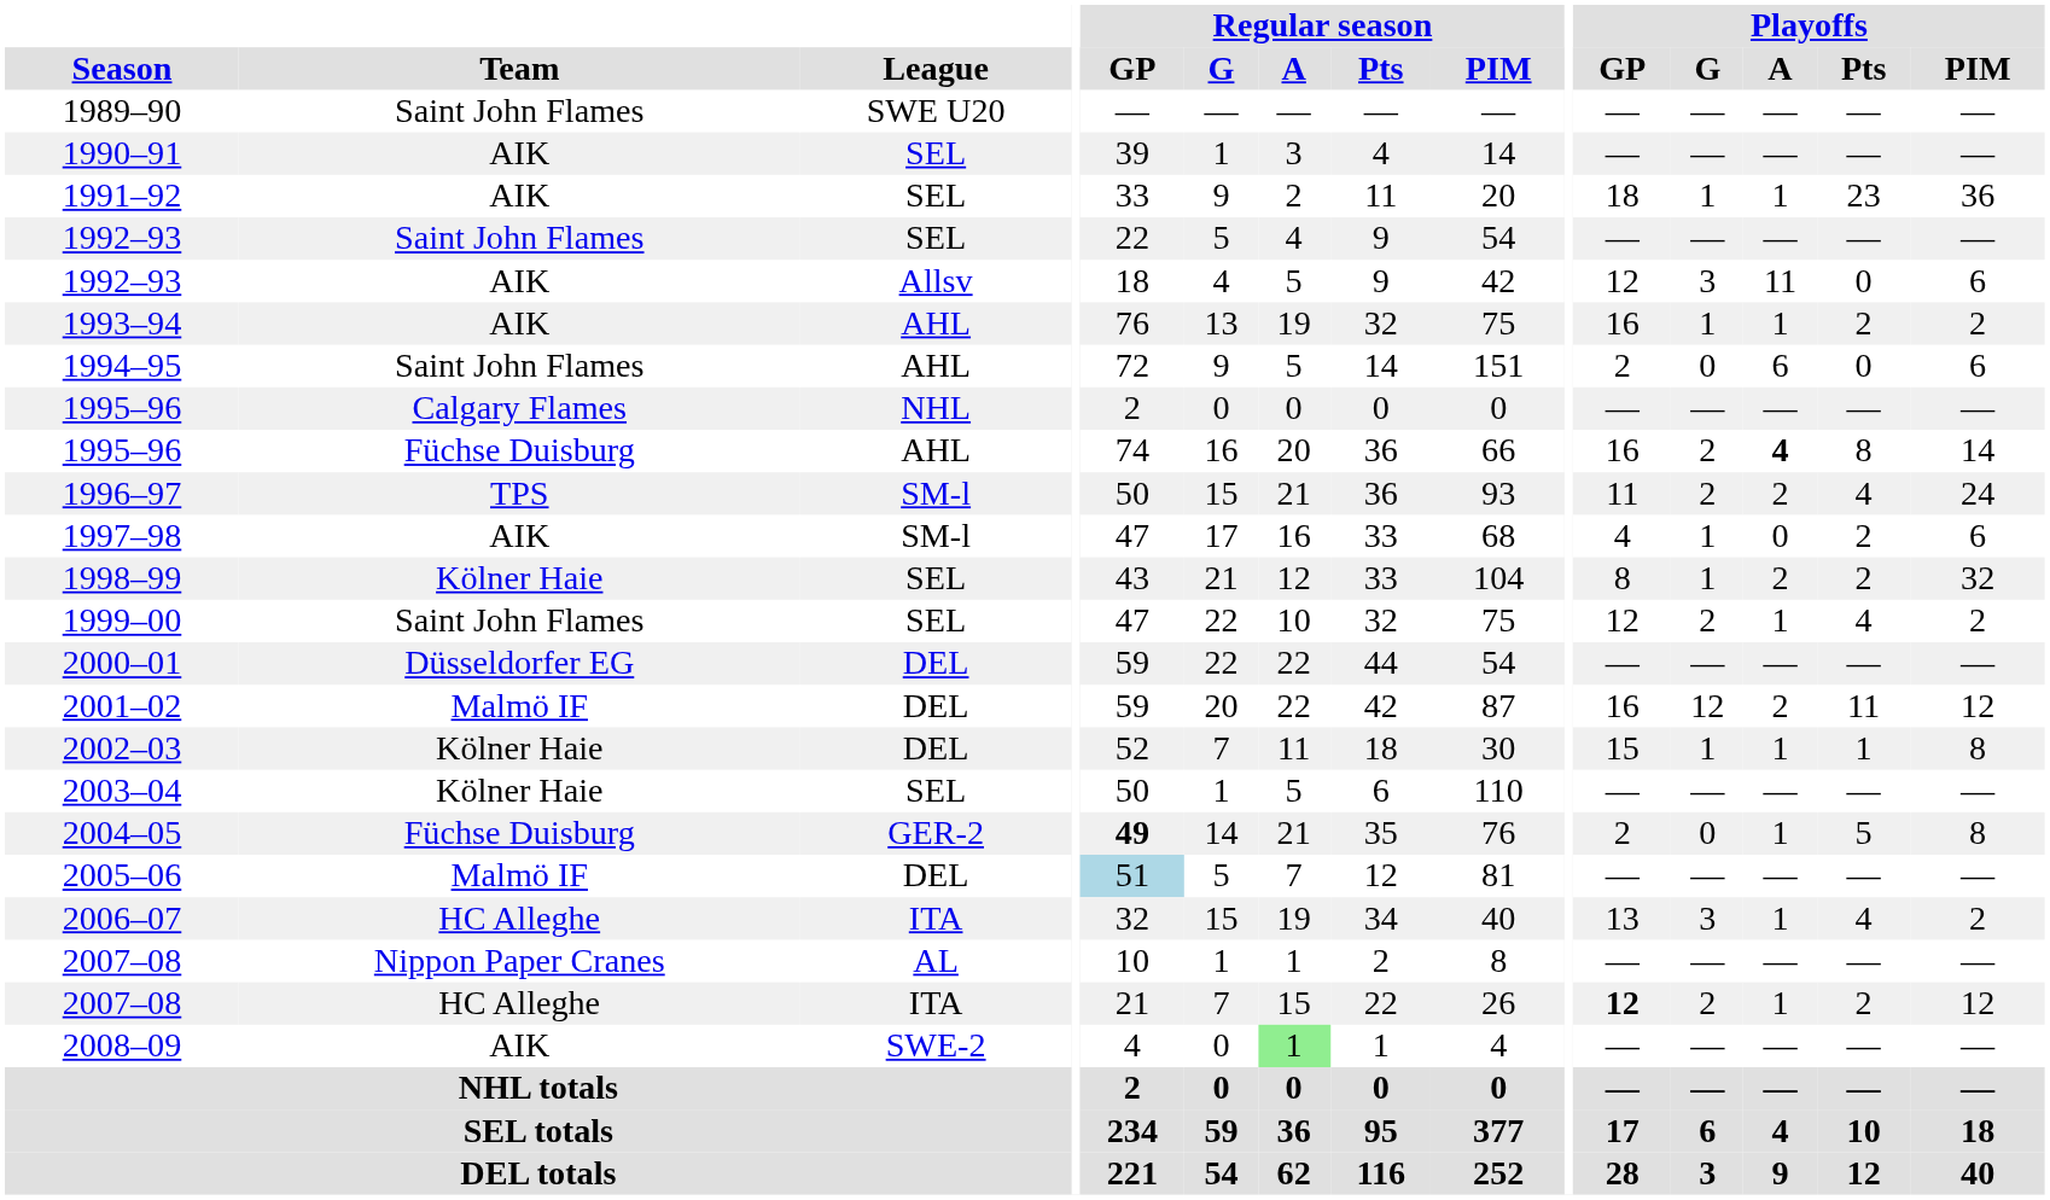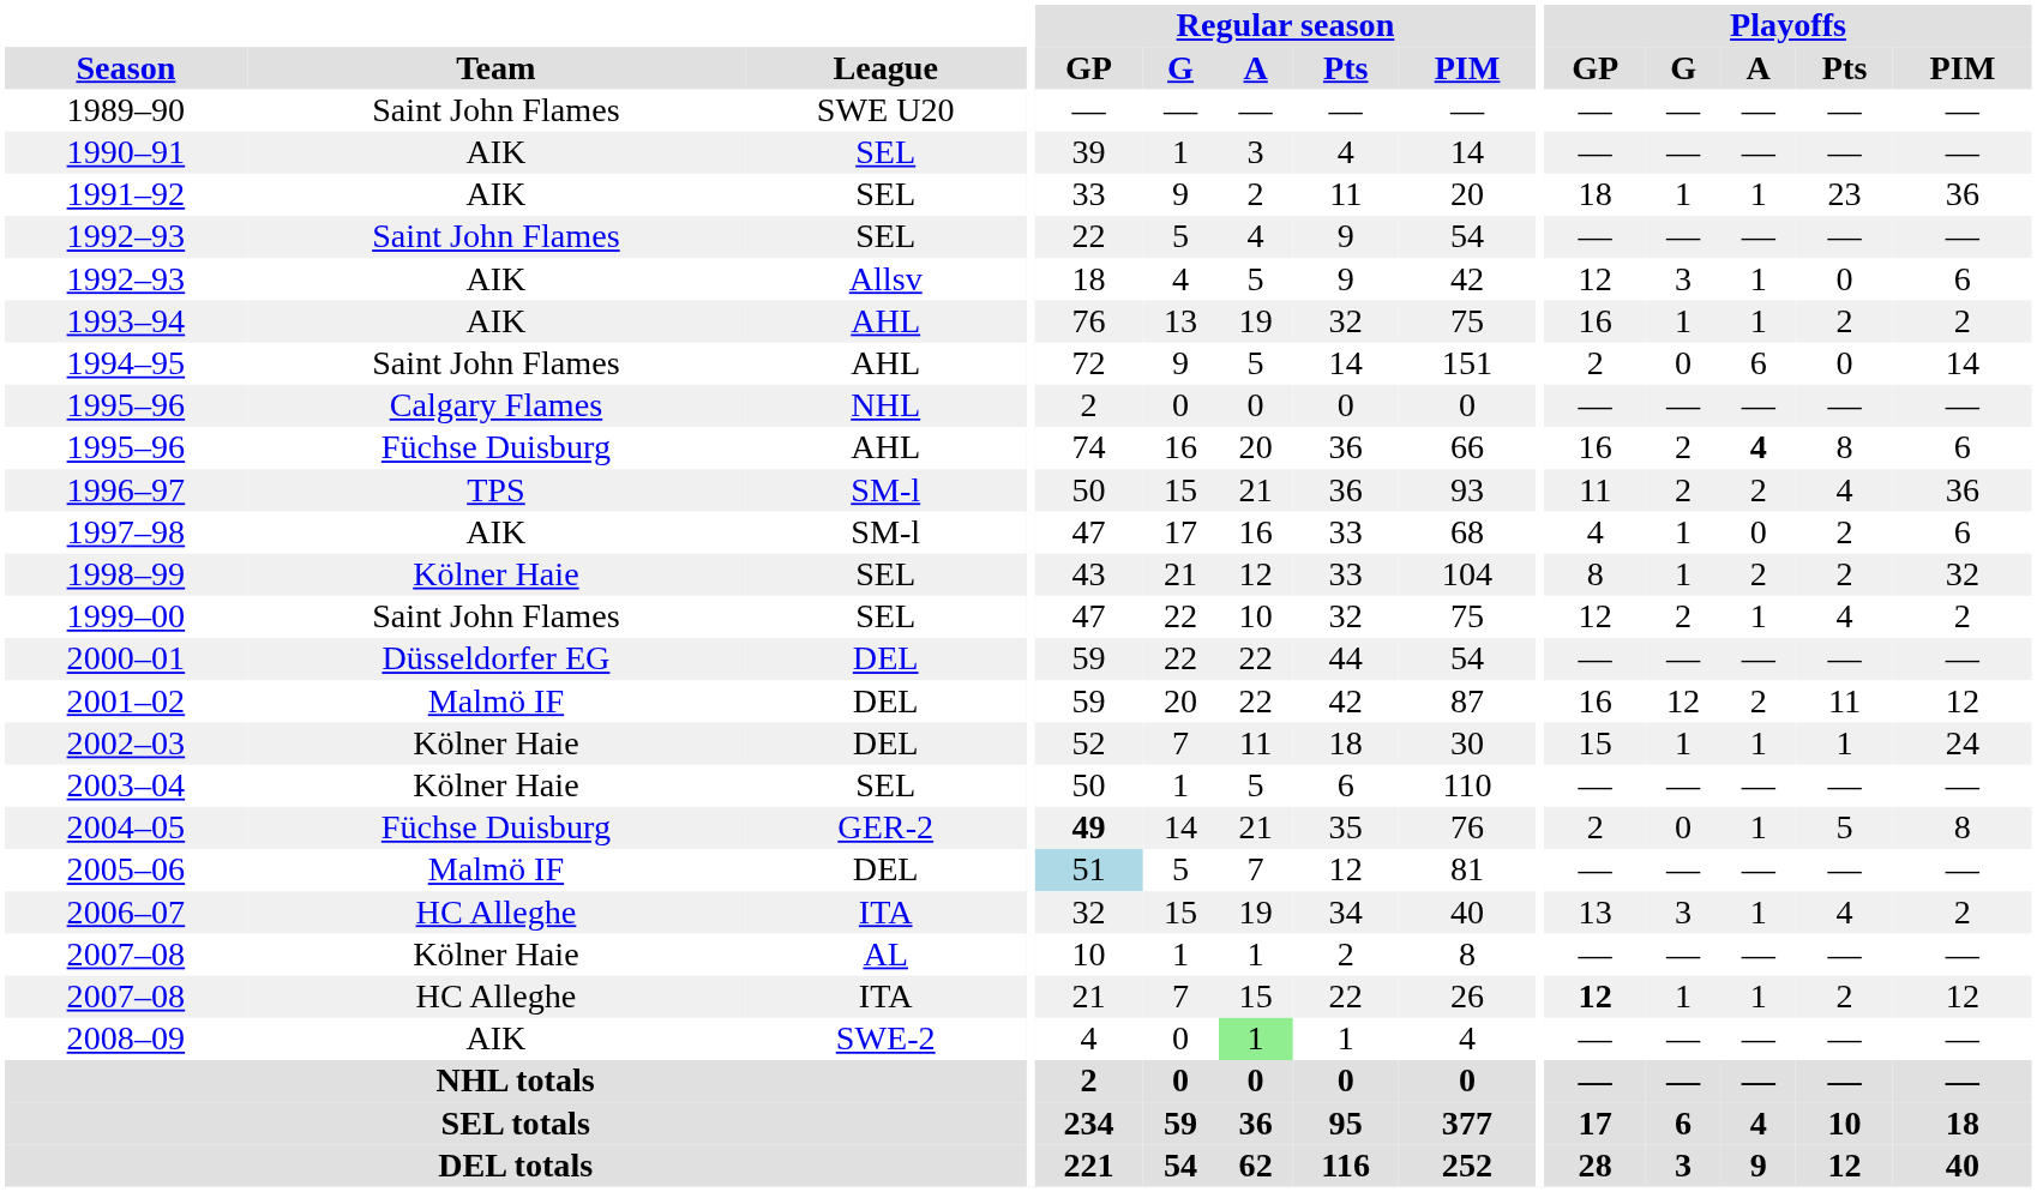1992–93 / Allsv | Playoffs / A: 11 -> 1
1994–95 | Playoffs / PIM: 6 -> 14
1995–96 / AHL | Playoffs / PIM: 14 -> 6
1996–97 | Playoffs / PIM: 24 -> 36
2002–03 | Playoffs / PIM: 8 -> 24
2007–08 / AL | Team: Nippon Paper Cranes -> Kölner Haie
2007–08 / ITA | Playoffs / G: 2 -> 1
